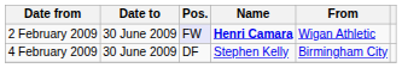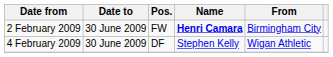2 February 2009 | Pos.: lavender background -> no background
2 February 2009 | From: Wigan Athletic -> Birmingham City
4 February 2009 | From: Birmingham City -> Wigan Athletic
